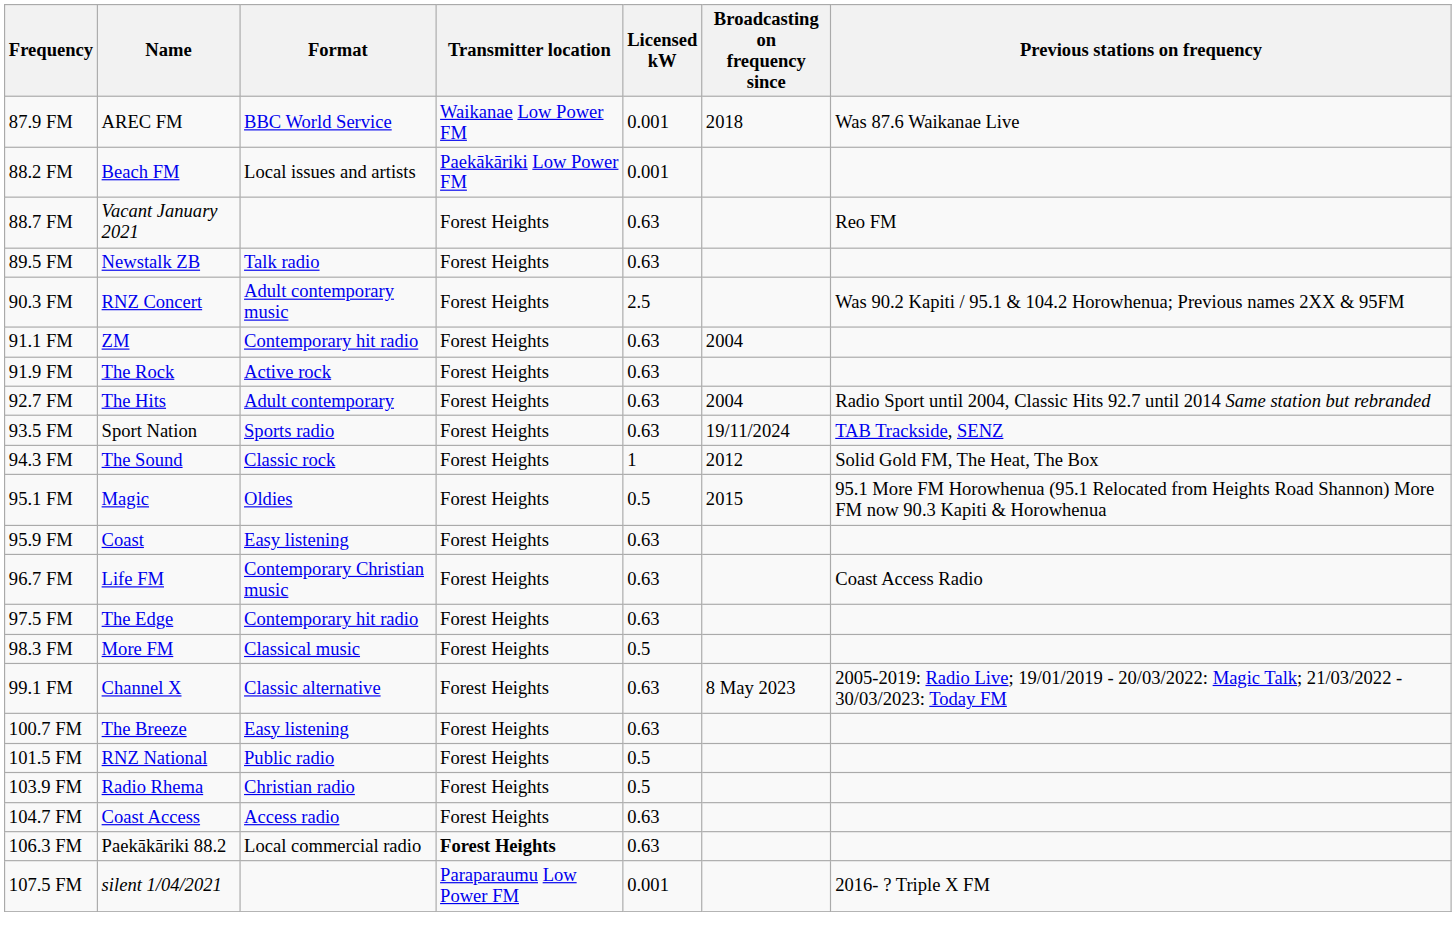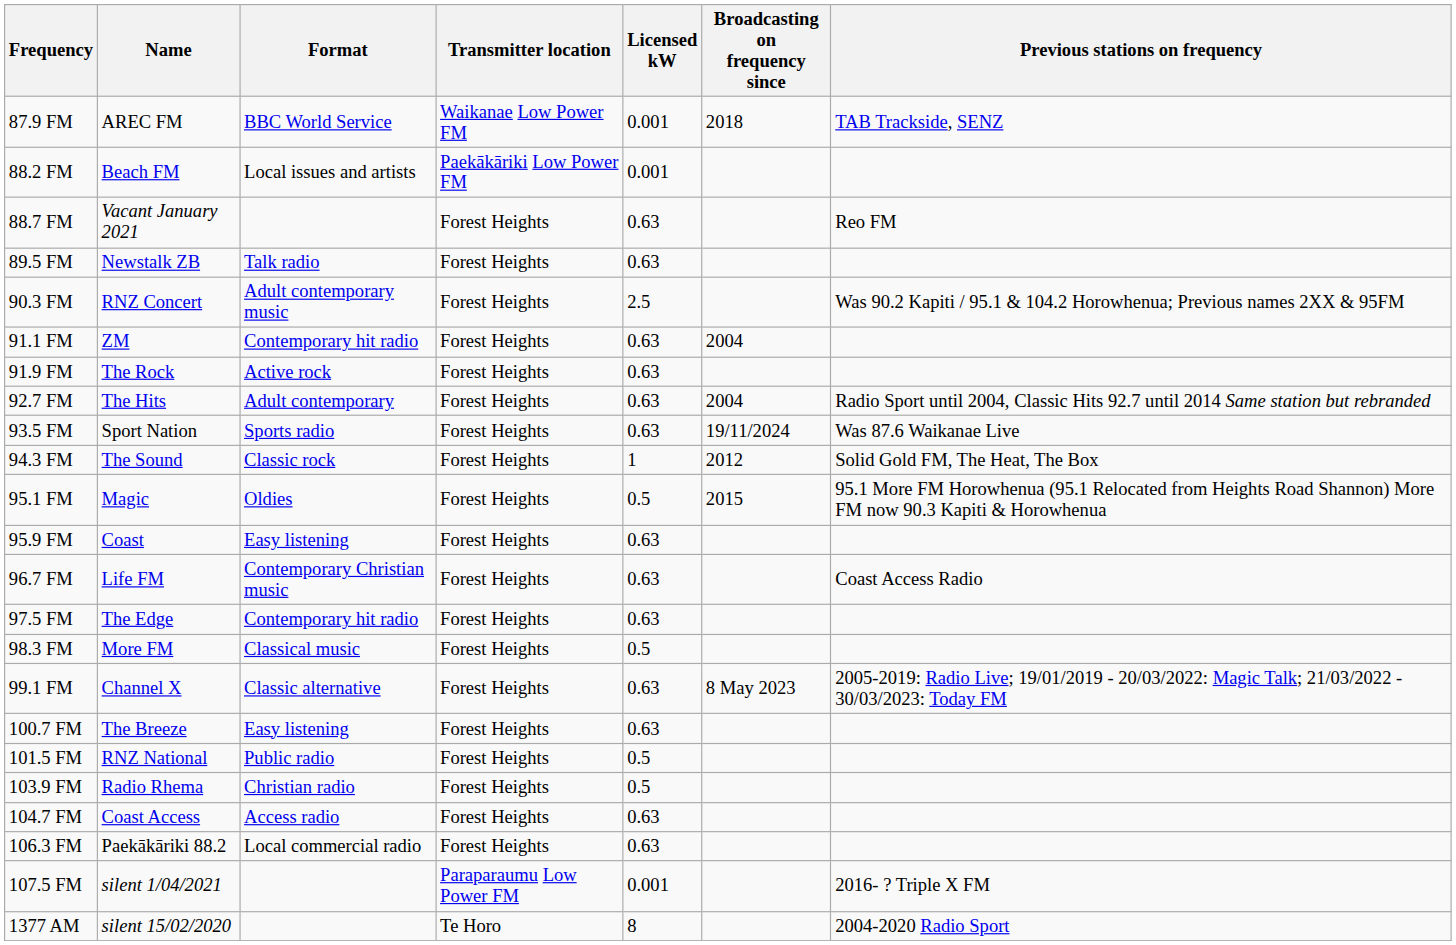87.9 FM | Previous stations on frequency: Was 87.6 Waikanae Live -> TAB Trackside, SENZ
93.5 FM | Previous stations on frequency: TAB Trackside, SENZ -> Was 87.6 Waikanae Live
106.3 FM | Transmitter location: bold -> normal
+ row: 1377 AM | silent 15/02/2020 | Te Horo | 8 | 2004-2020 Radio Sport
